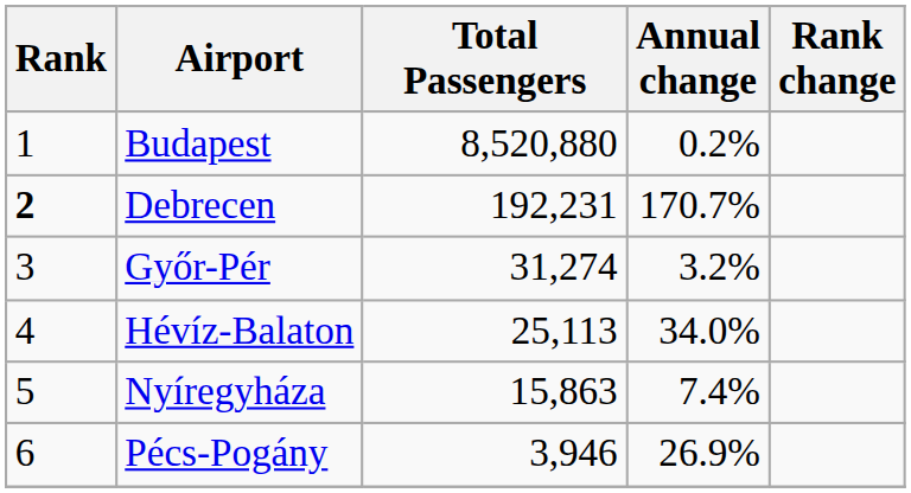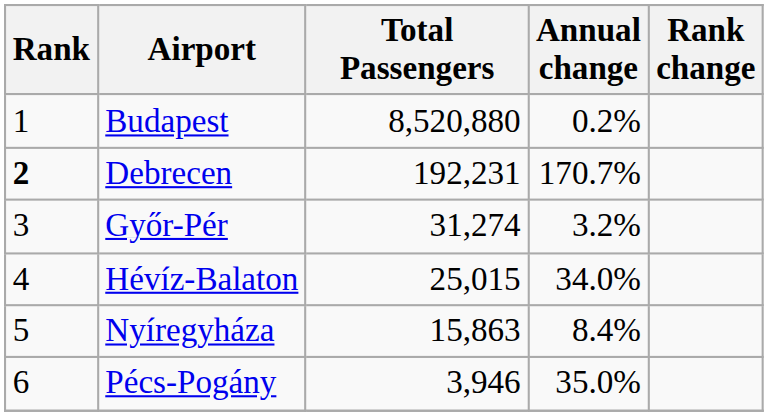Hévíz-Balaton | Total Passengers: 25,113 -> 25,015
Nyíregyháza | Annual change: 7.4% -> 8.4%
Pécs-Pogány | Annual change: 26.9% -> 35.0%
